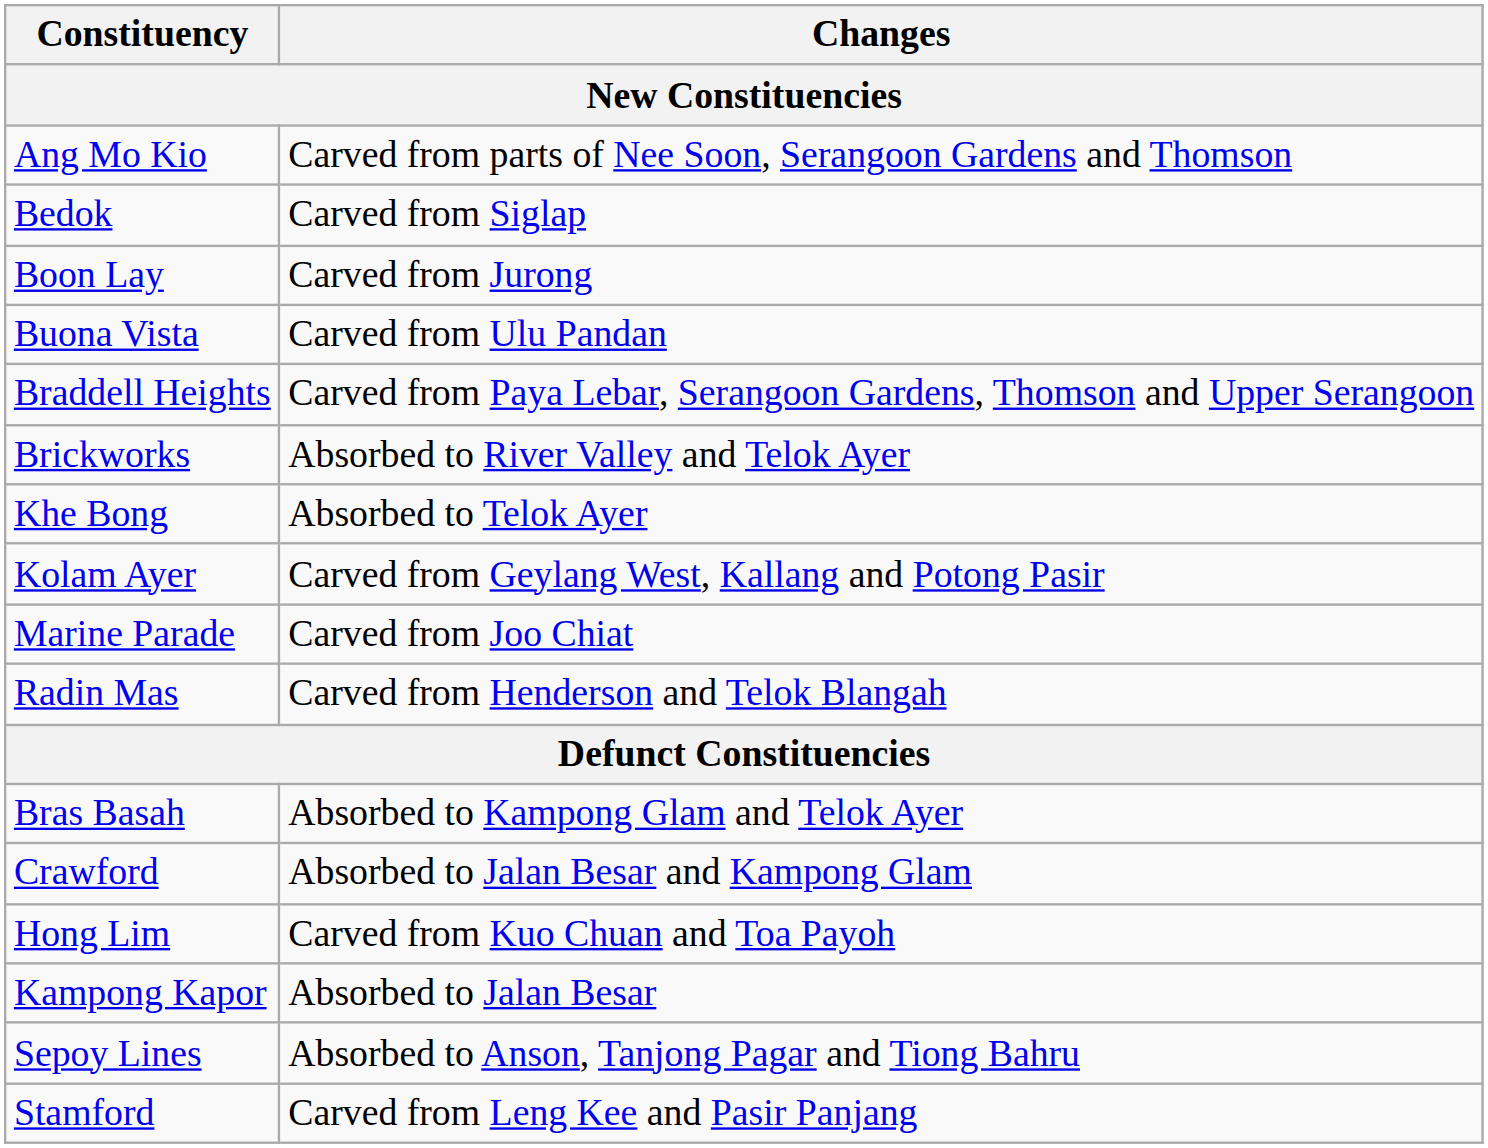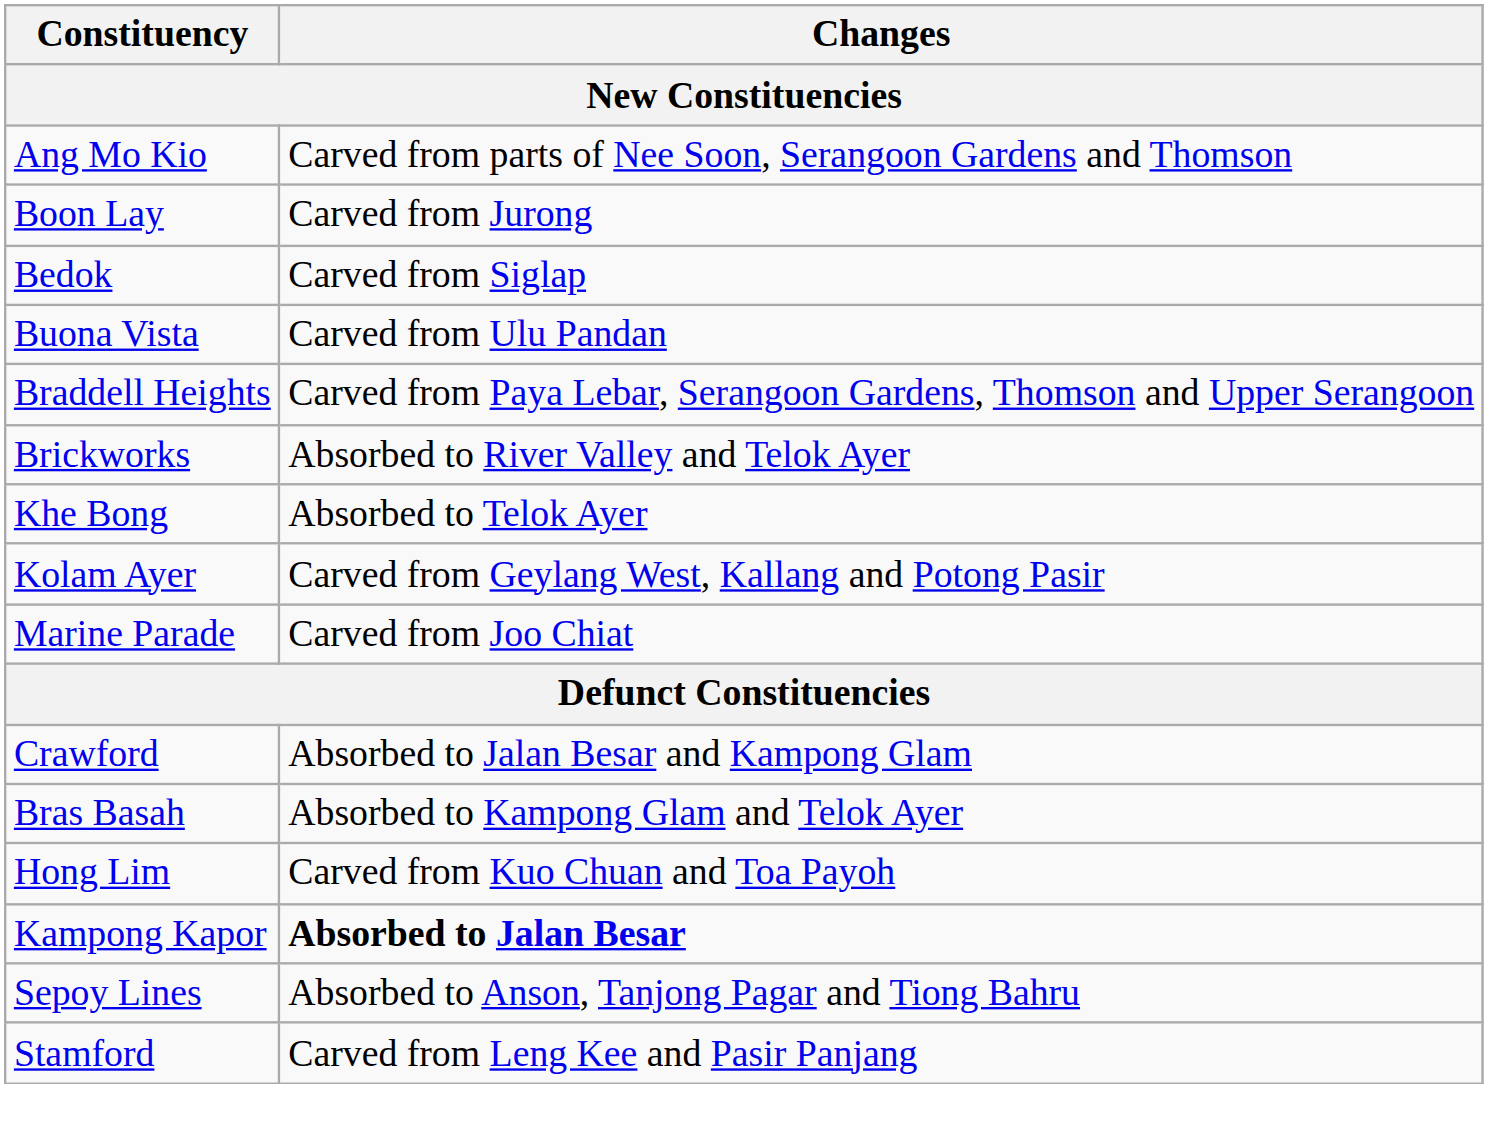rows swapped: Bedok <-> Boon Lay
- row: Radin Mas | Carved from Henderson and Telok Blangah
rows swapped: Bras Basah <-> Crawford
Kampong Kapor | Changes: normal -> bold
